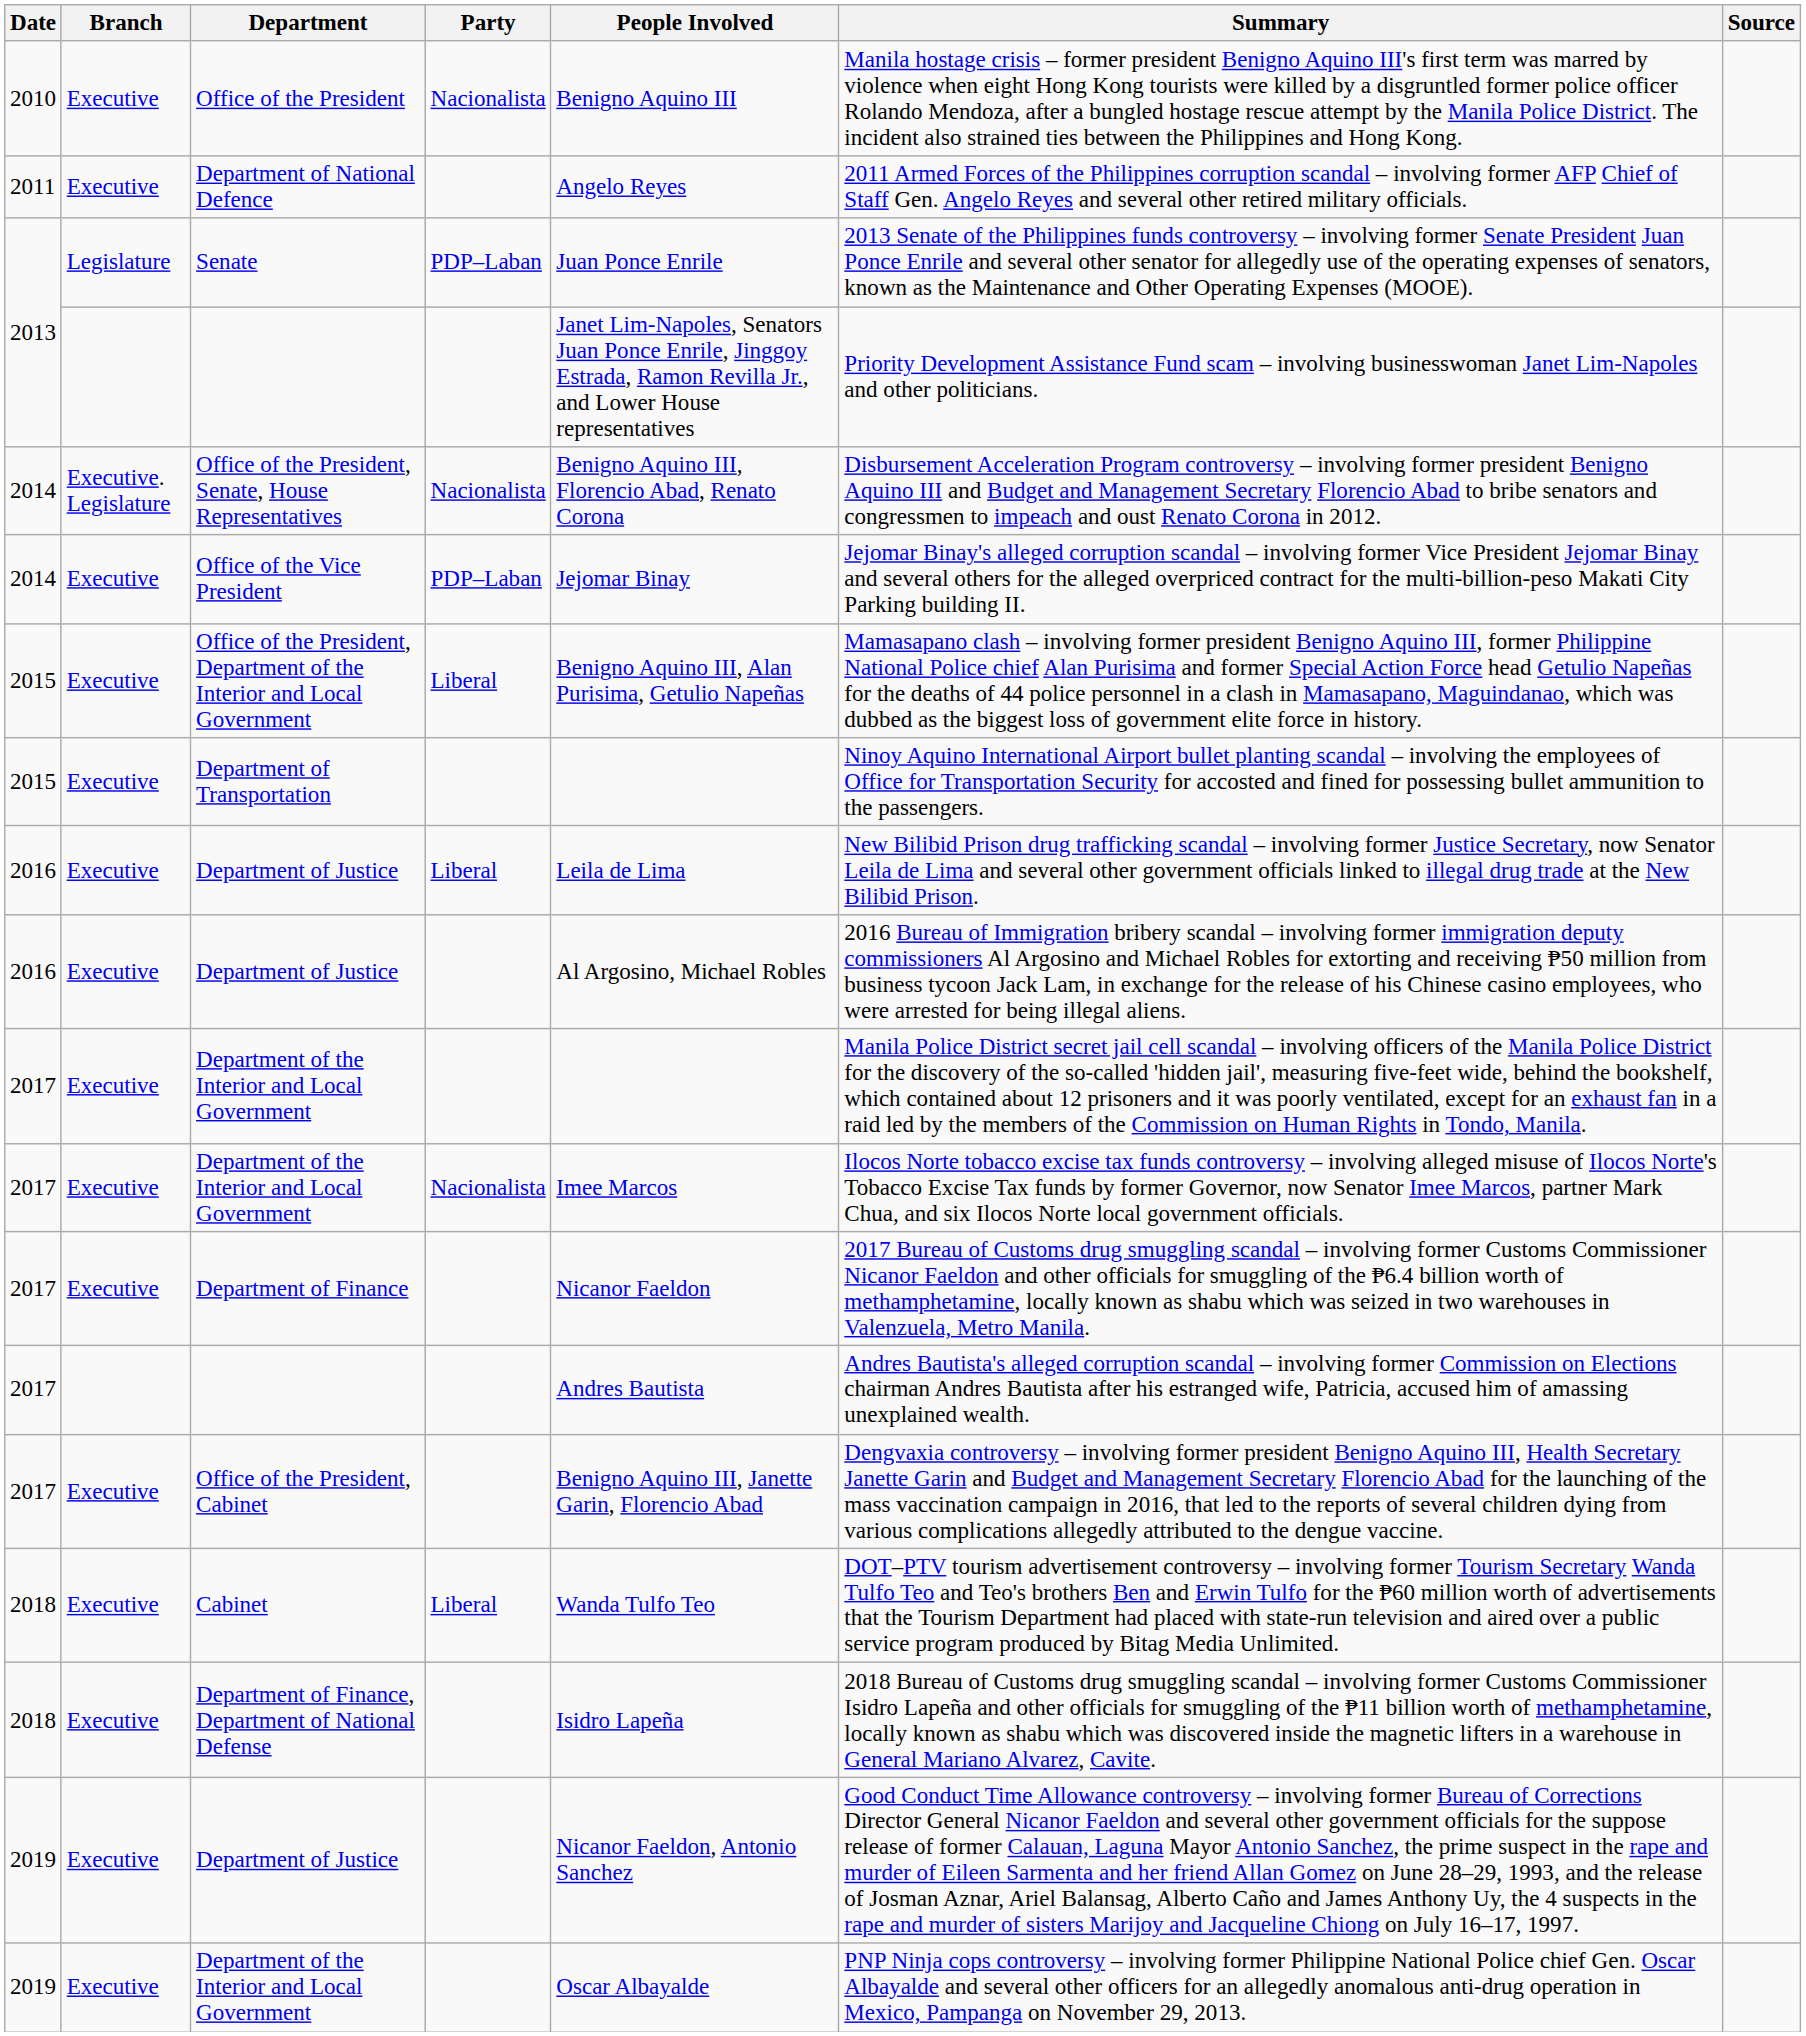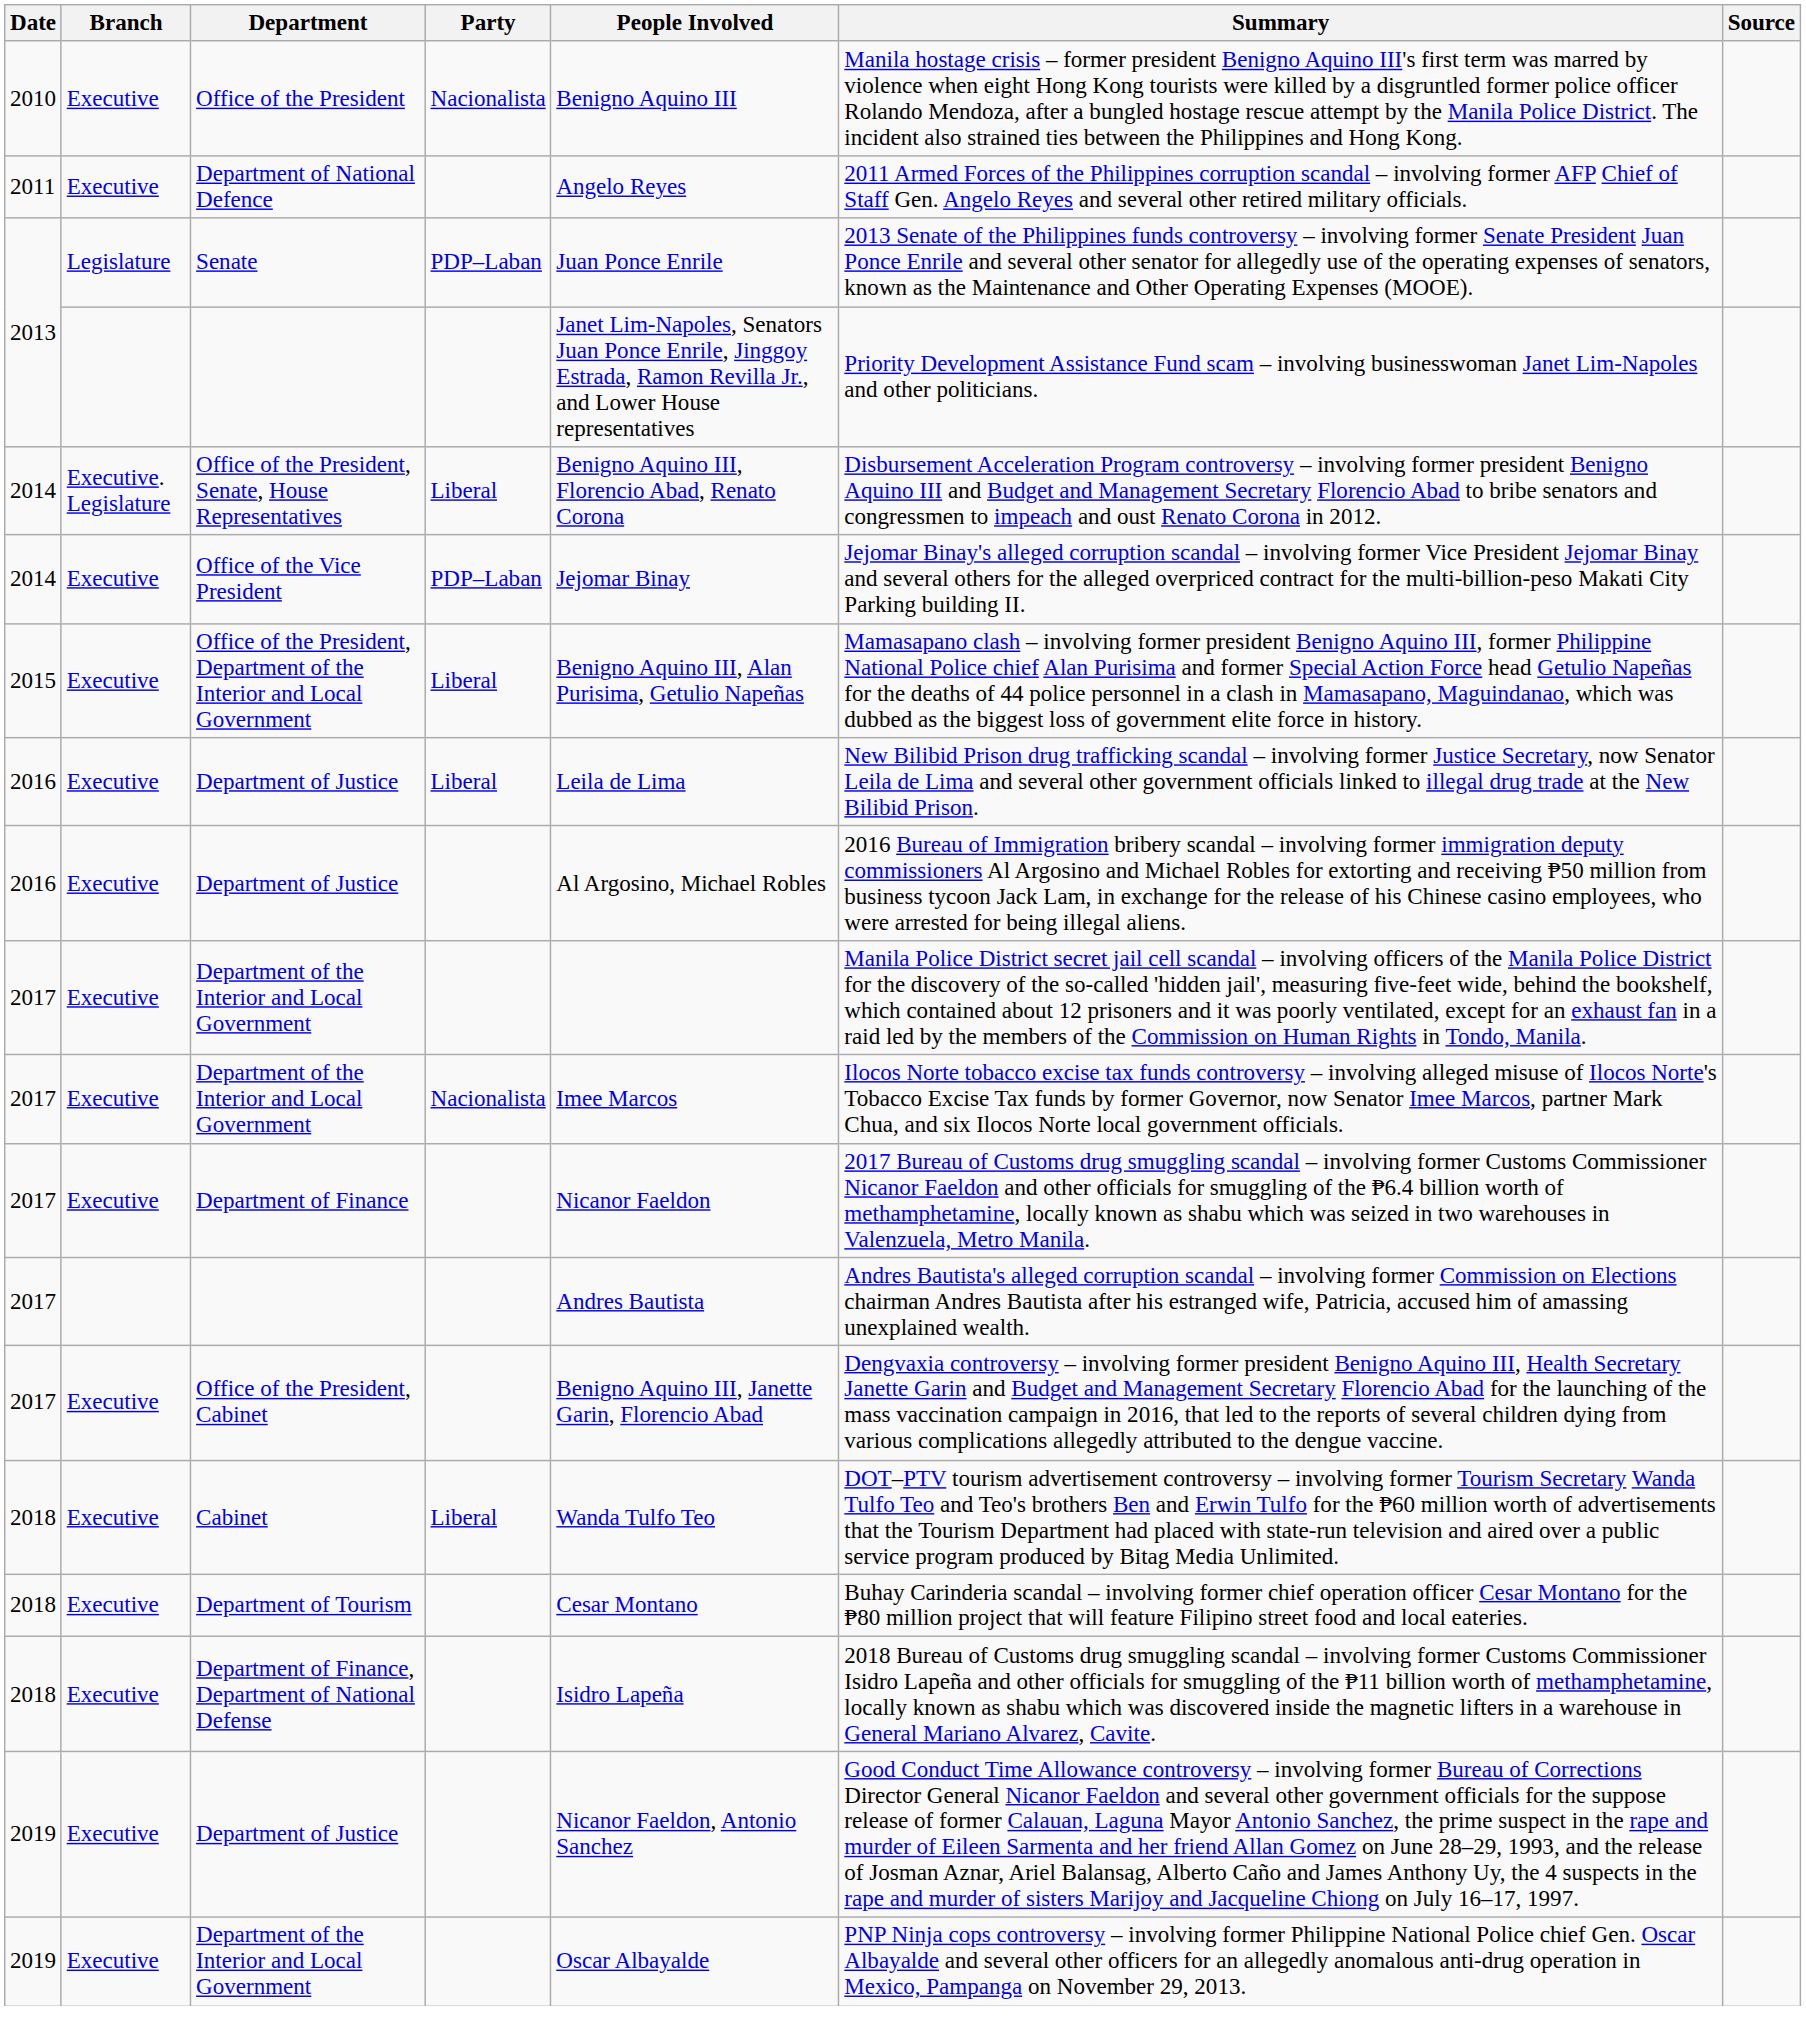Office of the President, Senate, House Representatives | Party: Nacionalista -> Liberal
- row: 2015 | Executive | Department of Transportation | Ninoy Aquino International Airport bullet planting scandal – involving the employees of Office for Transportation Security for accosted and fined for possessing bullet ammunition to the passengers.
+ row: 2018 | Executive | Department of Tourism | Cesar Montano | Buhay Carinderia scandal – involving former chief operation officer Cesar Montano for the ₱80 million project that will feature Filipino street food and local eateries.
